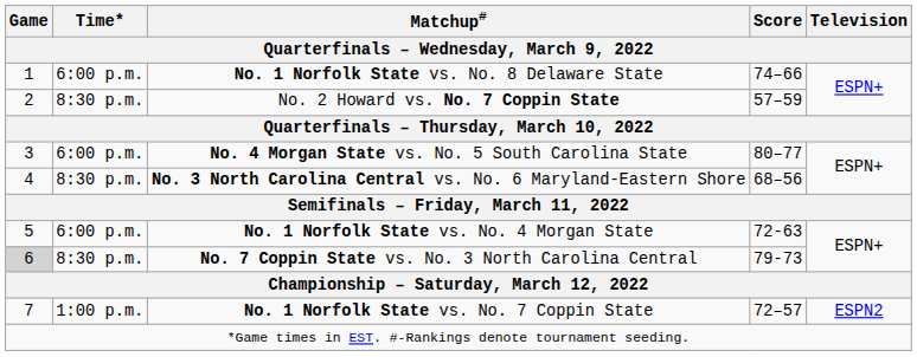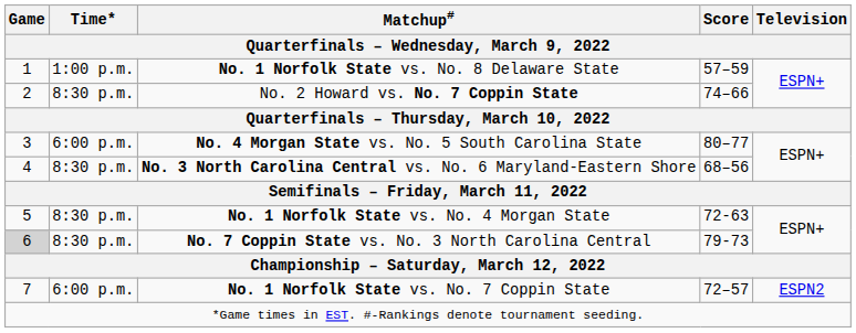No. 1 Norfolk State vs. No. 8 Delaware State | Time*: 6:00 p.m. -> 1:00 p.m.
No. 1 Norfolk State vs. No. 8 Delaware State | Score: 74–66 -> 57–59
No. 2 Howard vs. No. 7 Coppin State | Score: 57–59 -> 74–66
No. 1 Norfolk State vs. No. 4 Morgan State | Time*: 6:00 p.m. -> 8:30 p.m.
No. 1 Norfolk State vs. No. 7 Coppin State | Time*: 1:00 p.m. -> 6:00 p.m.
